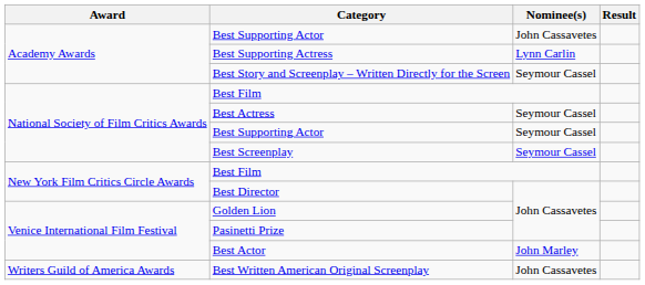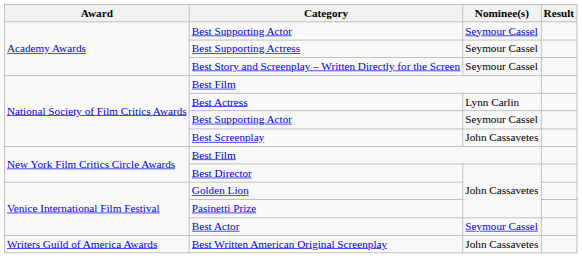Academy Awards / Best Supporting Actor | Nominee(s): John Cassavetes -> Seymour Cassel
Best Supporting Actress | Nominee(s): Lynn Carlin -> Seymour Cassel
Best Actress | Nominee(s): Seymour Cassel -> Lynn Carlin
Best Screenplay | Nominee(s): Seymour Cassel -> John Cassavetes
Best Actor | Nominee(s): John Marley -> Seymour Cassel
